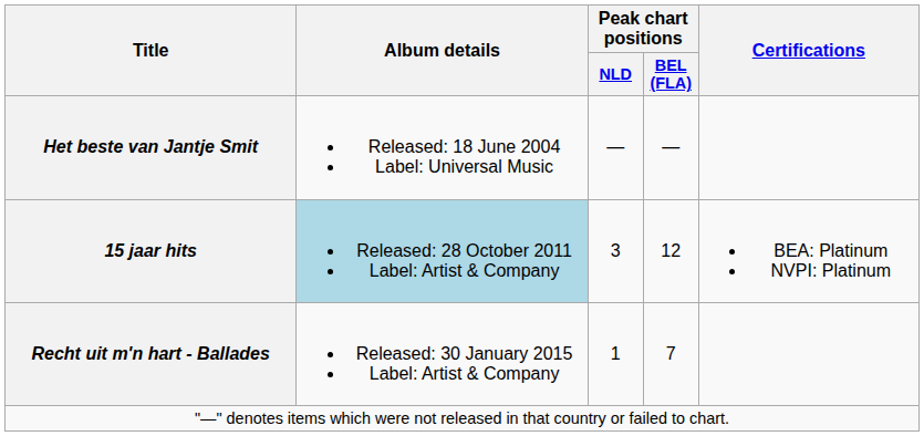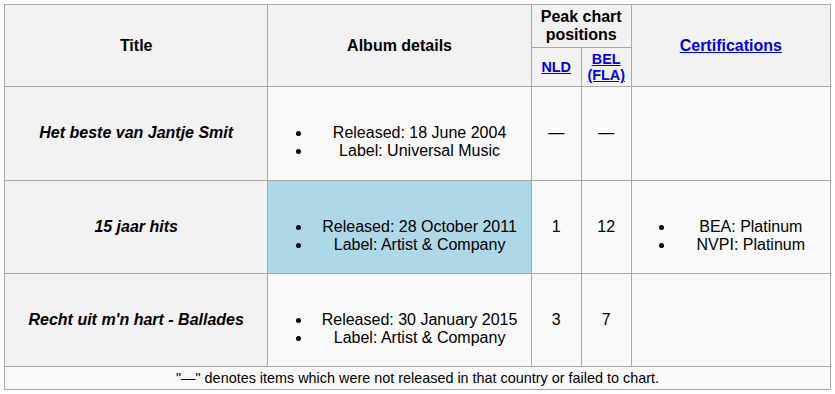15 jaar hits | Peak chart positions / NLD: 3 -> 1
Recht uit m'n hart - Ballades | Peak chart positions / NLD: 1 -> 3
